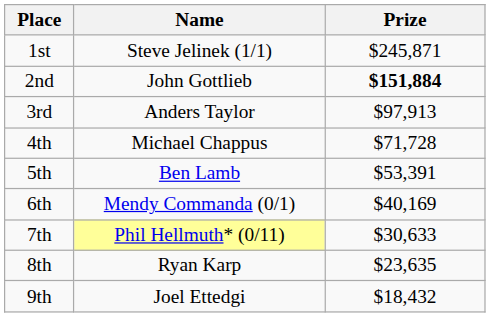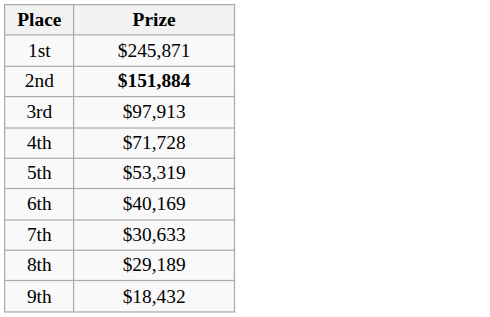- column: Name | Steve Jelinek (1/1) | John Gottlieb | Anders Taylor | Michael Chappus | Ben Lamb | Mendy Commanda (0/1) | Phil Hellmuth* (0/11) | Ryan Karp | Joel Ettedgi
5th | Prize: $53,391 -> $53,319
8th | Prize: $23,635 -> $29,189
